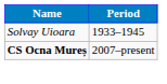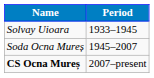+ row: Soda Ocna Mureș | 1945–2007
